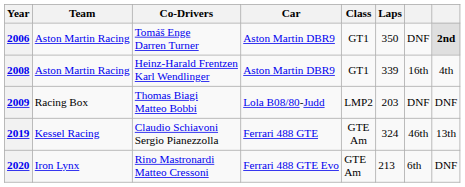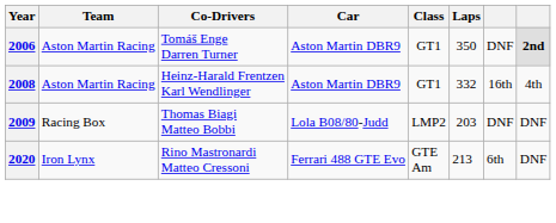2008 | Laps: 339 -> 332
- row: 2019 | Kessel Racing | Claudio Schiavoni Sergio Pianezzolla | Ferrari 488 GTE | GTE Am | 324 | 46th | 13th
